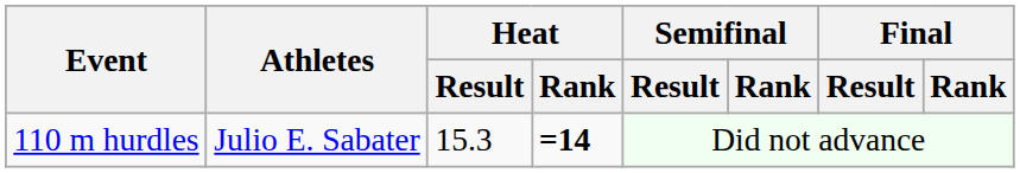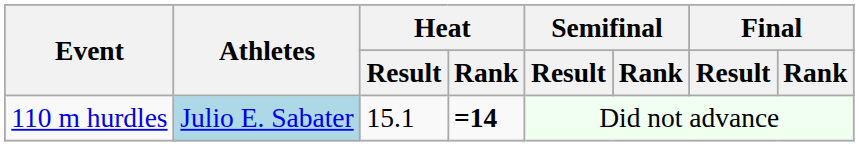110 m hurdles | Athletes: no background -> lightblue background
110 m hurdles | Heat / Result: 15.3 -> 15.1
